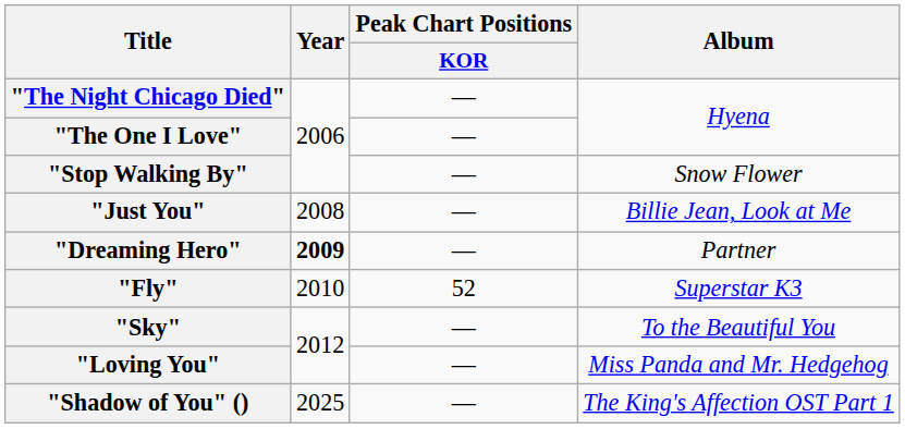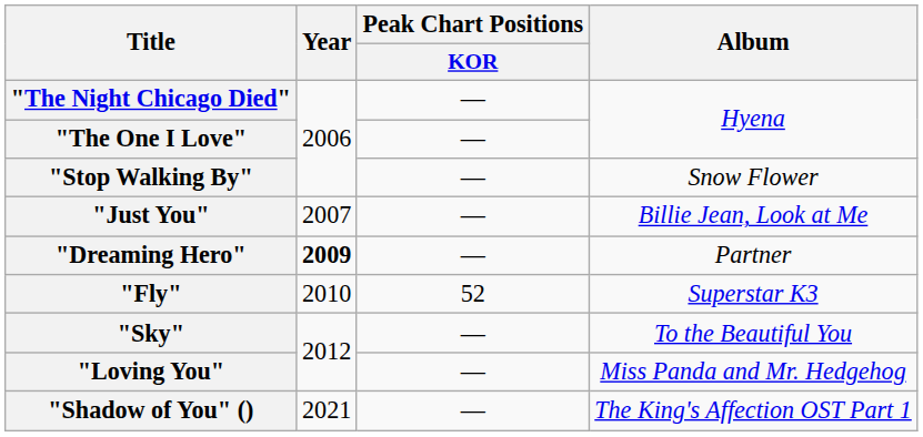"Just You" | Year: 2008 -> 2007
"Shadow of You" () | Year: 2025 -> 2021
